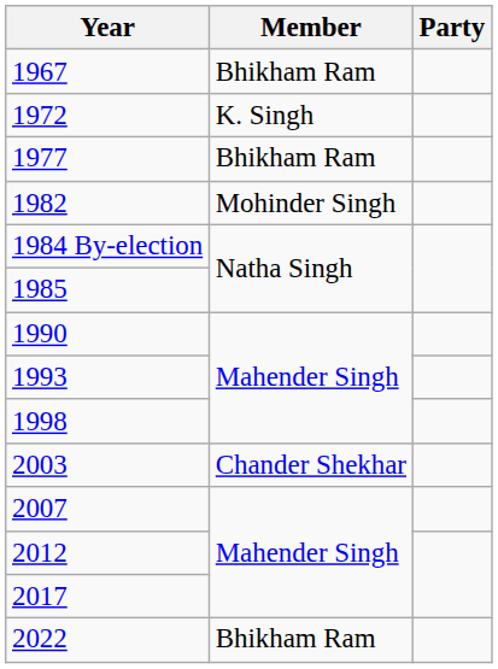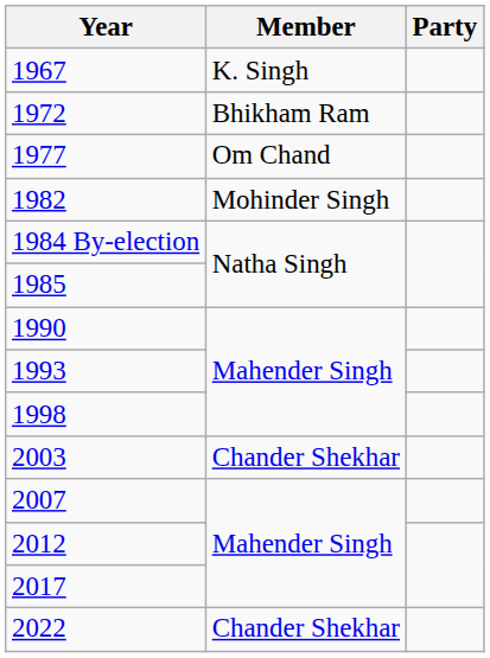1967 | Member: Bhikham Ram -> K. Singh
1972 | Member: K. Singh -> Bhikham Ram
1977 | Member: Bhikham Ram -> Om Chand
2022 | Member: Bhikham Ram -> Chander Shekhar
